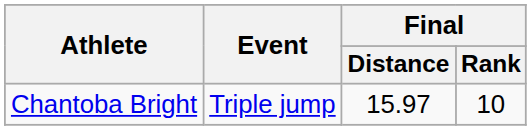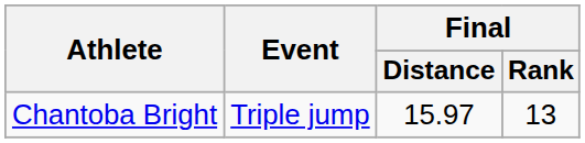Chantoba Bright | Final / Rank: 10 -> 13
